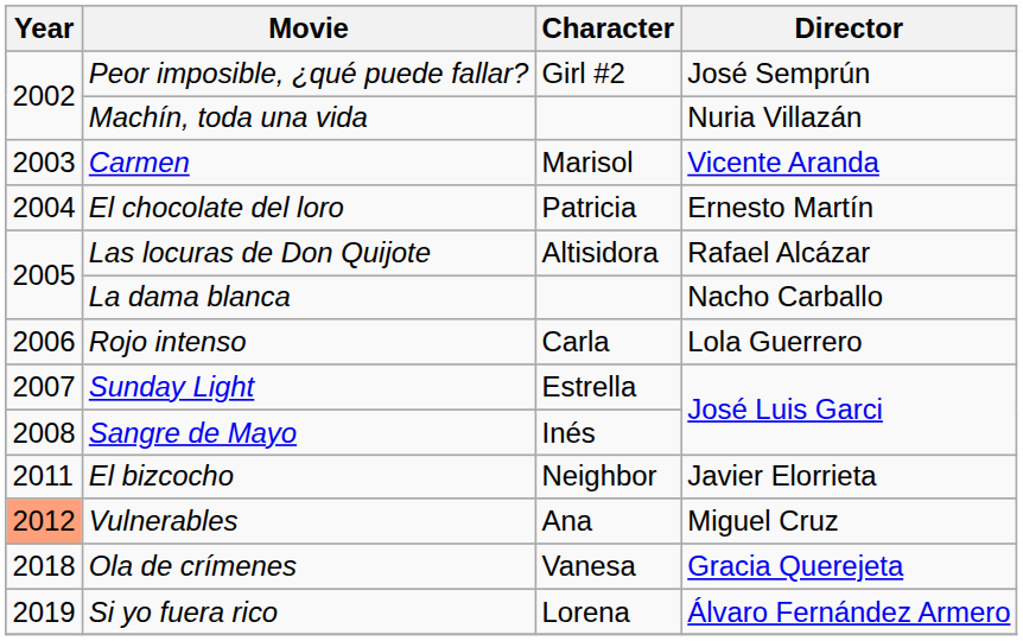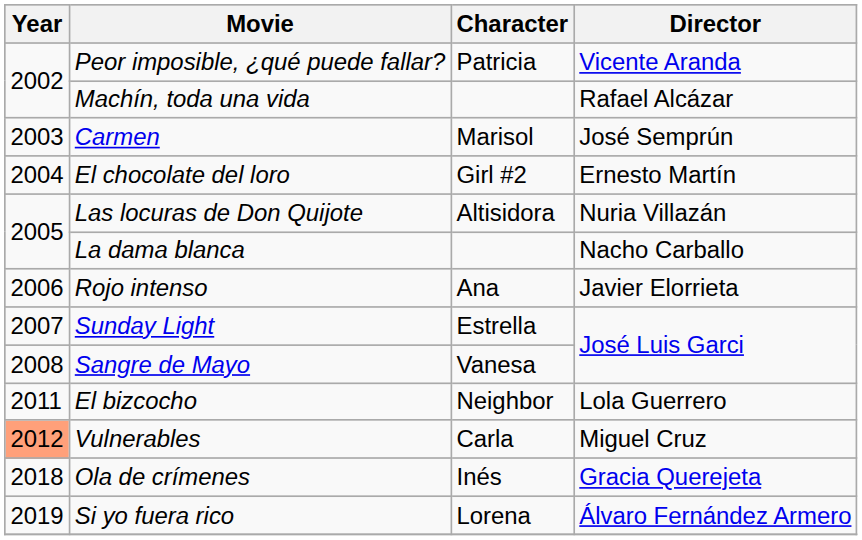Peor imposible, ¿qué puede fallar? | Character: Girl #2 -> Patricia
Peor imposible, ¿qué puede fallar? | Director: José Semprún -> Vicente Aranda
Machín, toda una vida | Director: Nuria Villazán -> Rafael Alcázar
Carmen | Director: Vicente Aranda -> José Semprún
El chocolate del loro | Character: Patricia -> Girl #2
Las locuras de Don Quijote | Director: Rafael Alcázar -> Nuria Villazán
Rojo intenso | Character: Carla -> Ana
Rojo intenso | Director: Lola Guerrero -> Javier Elorrieta
Sangre de Mayo | Character: Inés -> Vanesa
El bizcocho | Director: Javier Elorrieta -> Lola Guerrero
Vulnerables | Character: Ana -> Carla
Ola de crímenes | Character: Vanesa -> Inés
